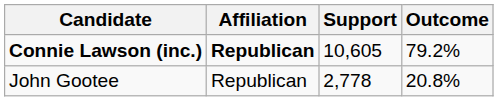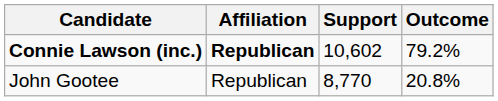Connie Lawson (inc.) | Support: 10,605 -> 10,602
John Gootee | Support: 2,778 -> 8,770
